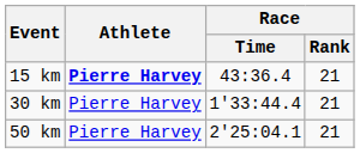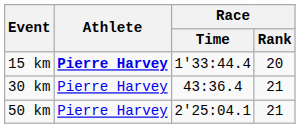15 km | Race / Time: 43:36.4 -> 1'33:44.4
15 km | Race / Rank: 21 -> 20
30 km | Race / Time: 1'33:44.4 -> 43:36.4
